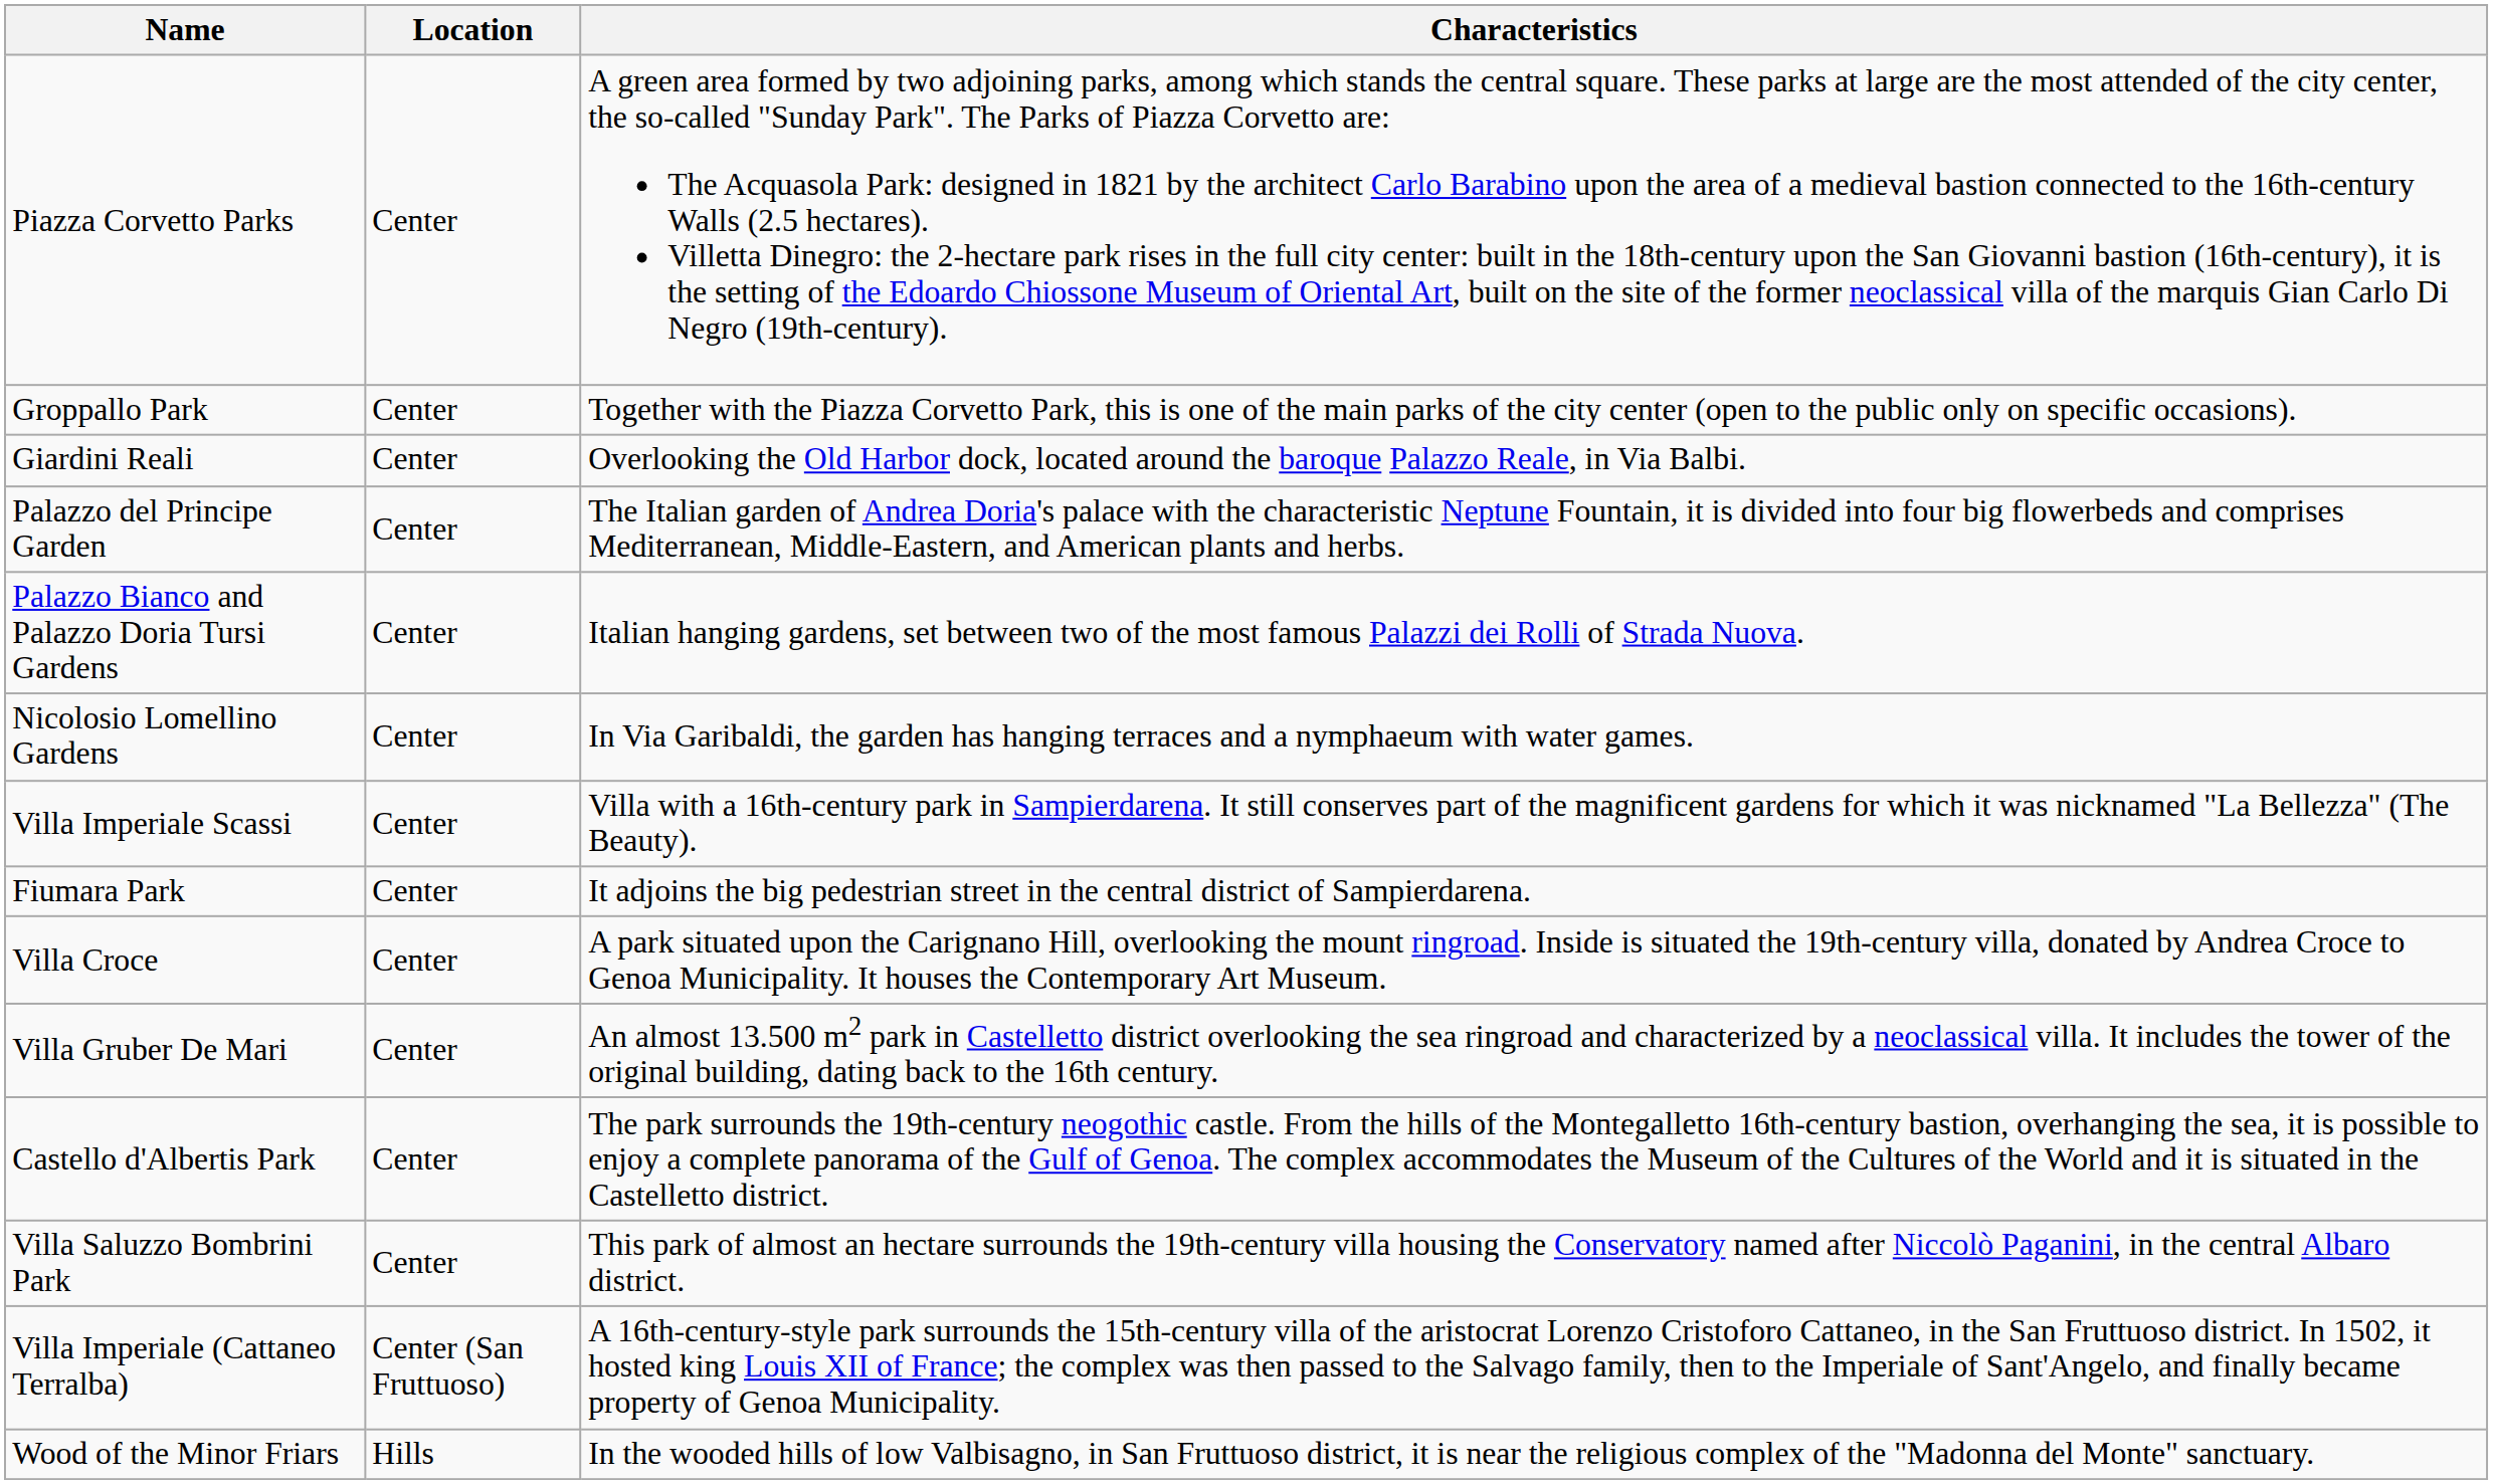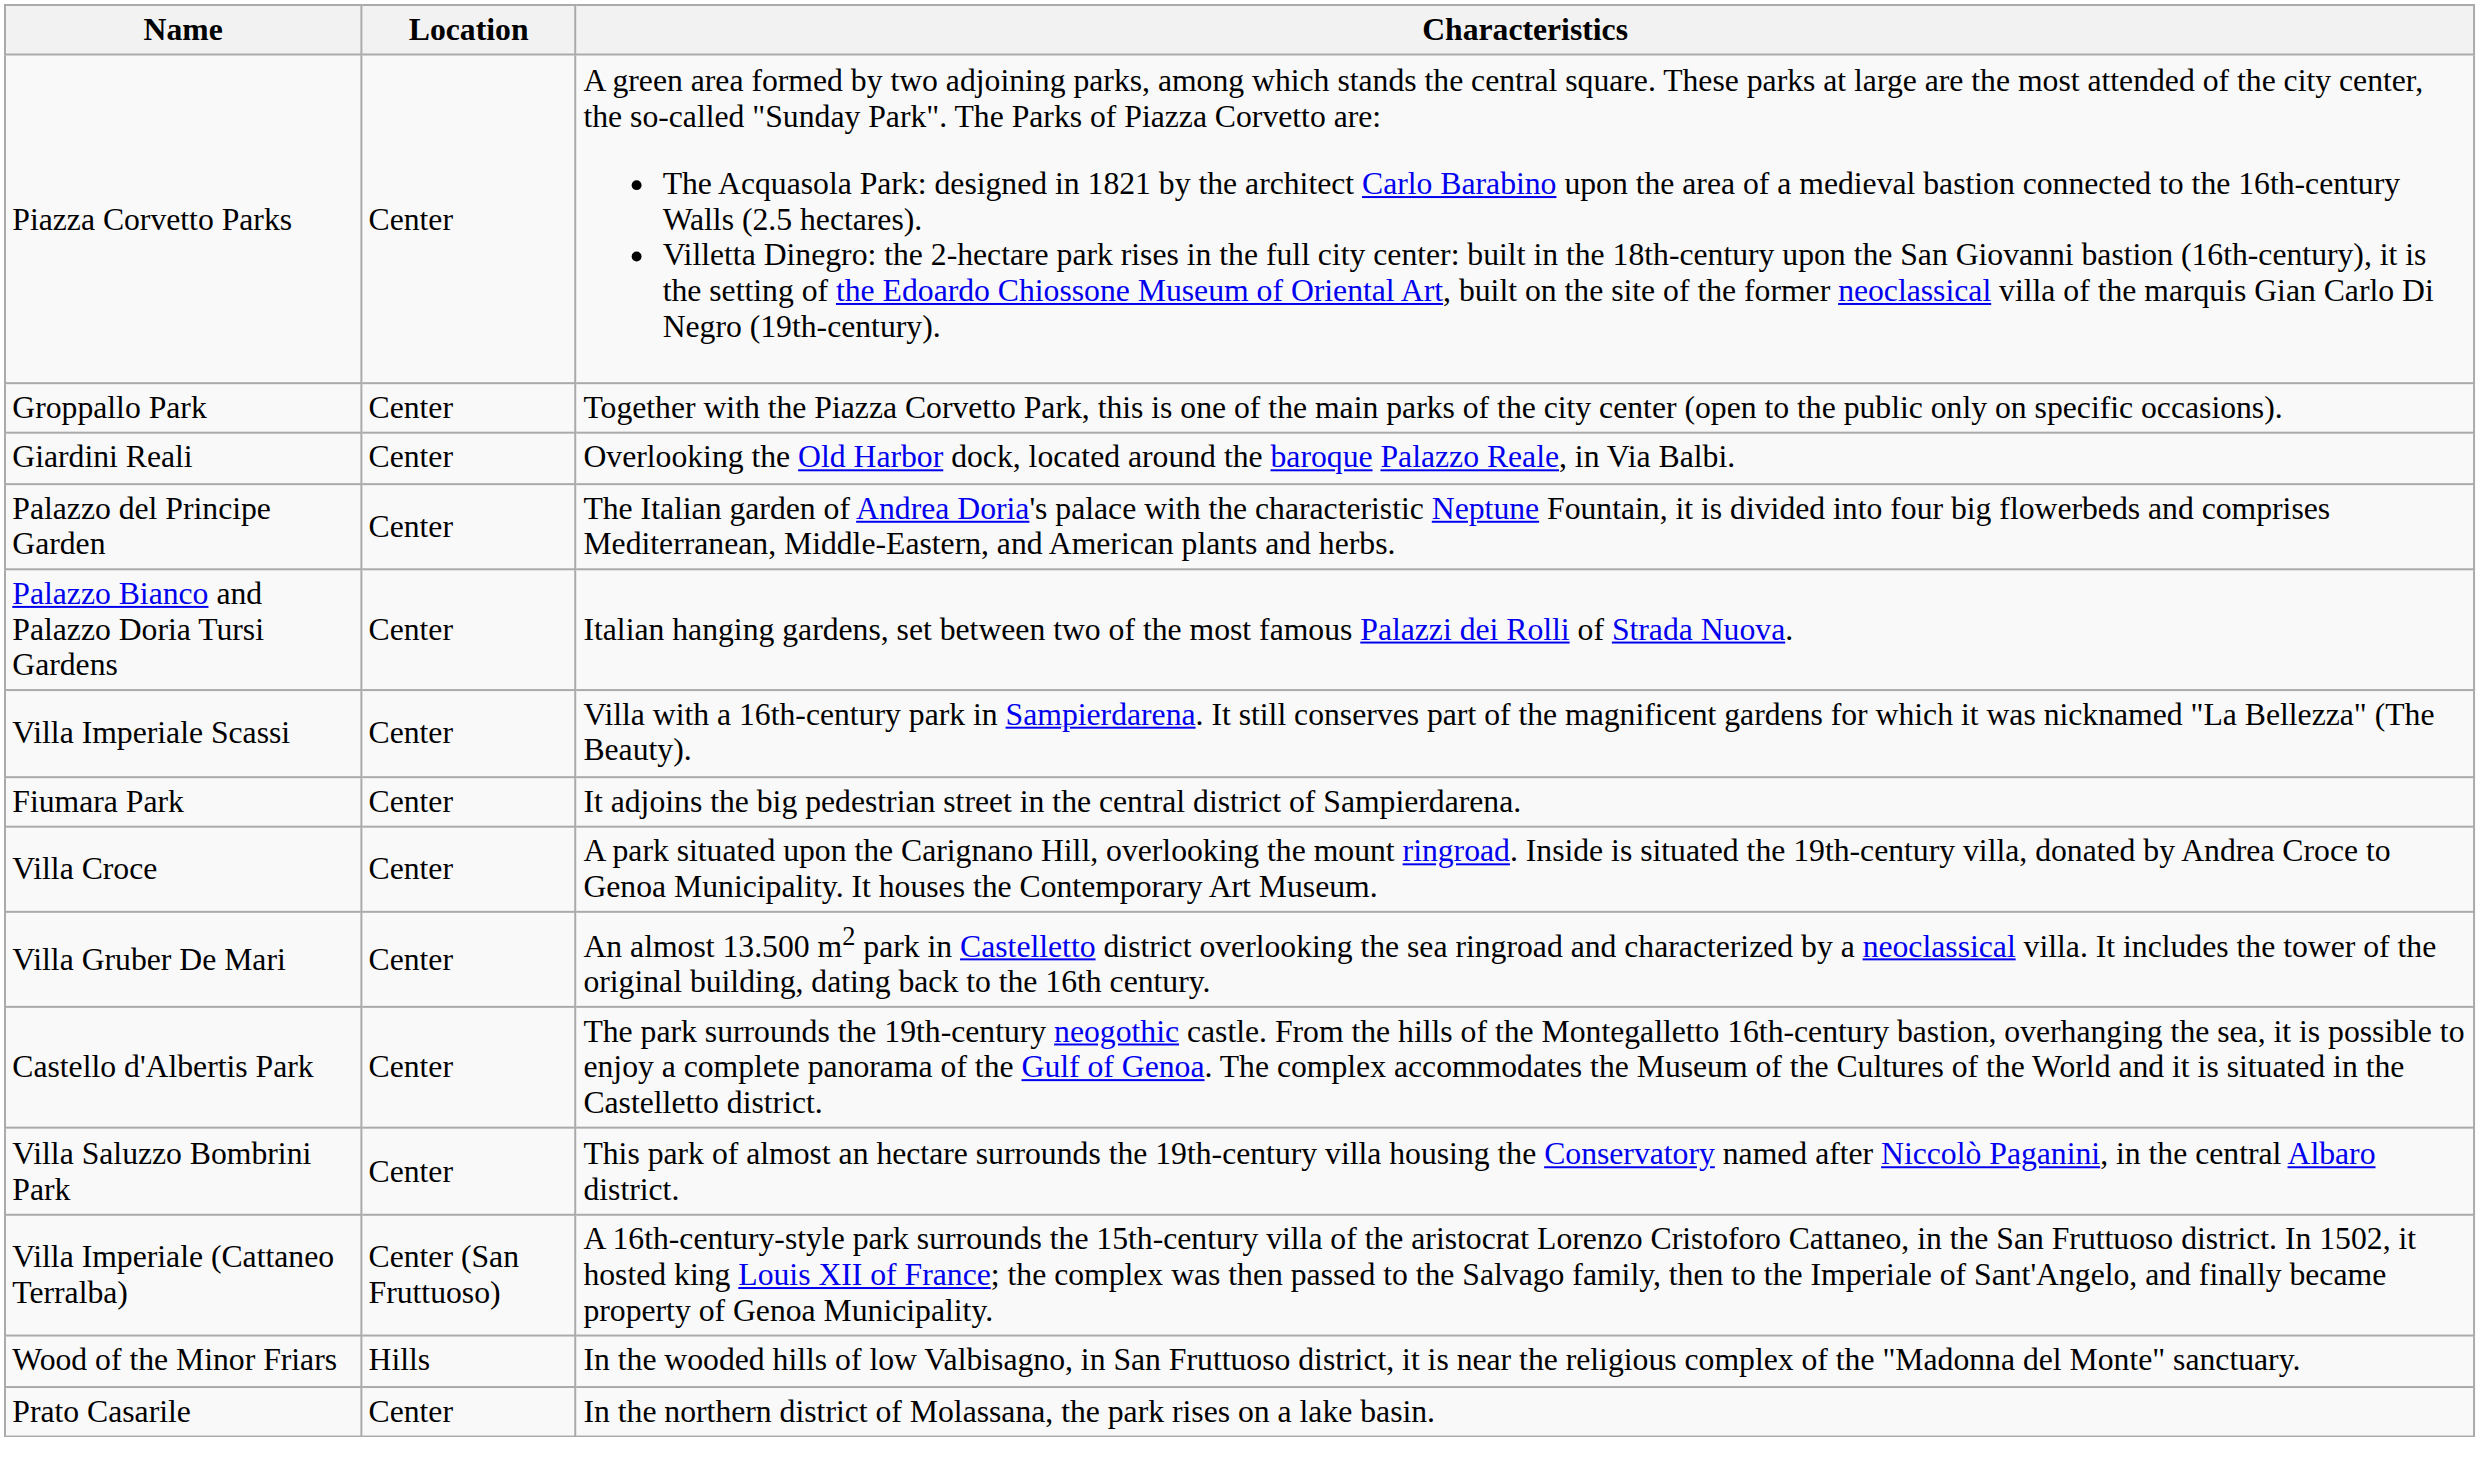- row: Nicolosio Lomellino Gardens | Center | In Via Garibaldi, the garden has hanging terraces and a nymphaeum with water games.
+ row: Prato Casarile | Center | In the northern district of Molassana, the park rises on a lake basin.
